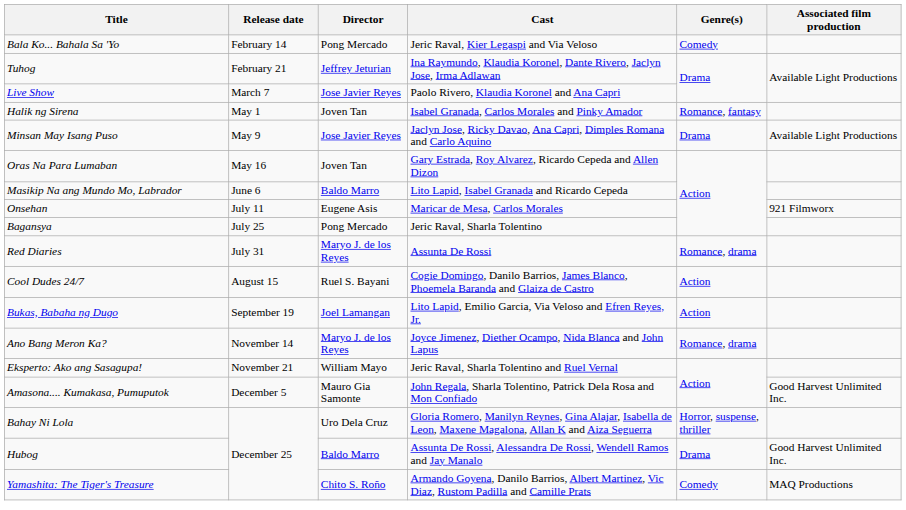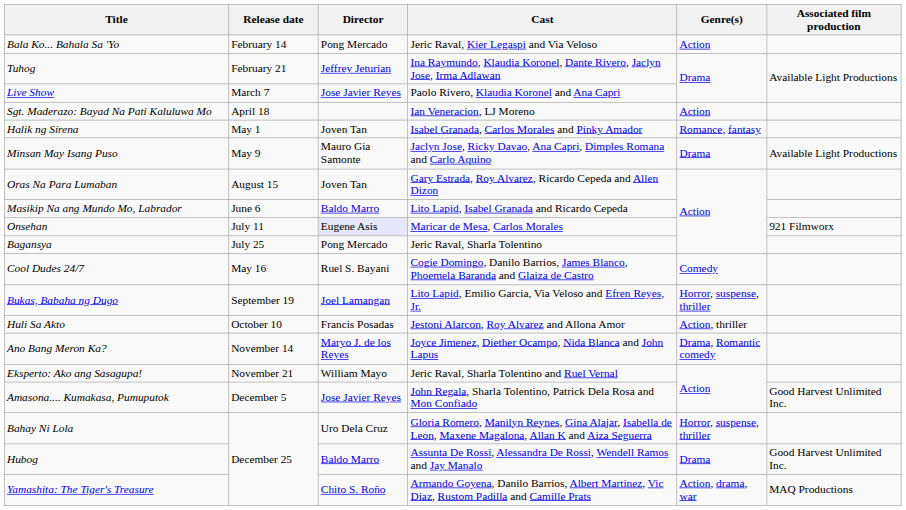Bala Ko... Bahala Sa 'Yo | Genre(s): Comedy -> Action
+ row: Sgt. Maderazo: Bayad Na Pati Kaluluwa Mo | April 18 | Ian Veneracion, LJ Moreno | Action
Minsan May Isang Puso | Director: Jose Javier Reyes -> Mauro Gia Samonte
Oras Na Para Lumaban | Release date: May 16 -> August 15
Onsehan | Director: no background -> lavender background
- row: Red Diaries | July 31 | Maryo J. de los Reyes | Assunta De Rossi | Romance, drama
Cool Dudes 24/7 | Release date: August 15 -> May 16
Cool Dudes 24/7 | Genre(s): Action -> Comedy
Bukas, Babaha ng Dugo | Genre(s): Action -> Horror, suspense, thriller
+ row: Huli Sa Akto | October 10 | Francis Posadas | Jestoni Alarcon, Roy Alvarez and Allona Amor | Action, thriller
Ano Bang Meron Ka? | Genre(s): Romance, drama -> Drama, Romantic comedy
Amasona.... Kumakasa, Pumuputok | Director: Mauro Gia Samonte -> Jose Javier Reyes
Yamashita: The Tiger's Treasure | Genre(s): Comedy -> Action, drama, war
